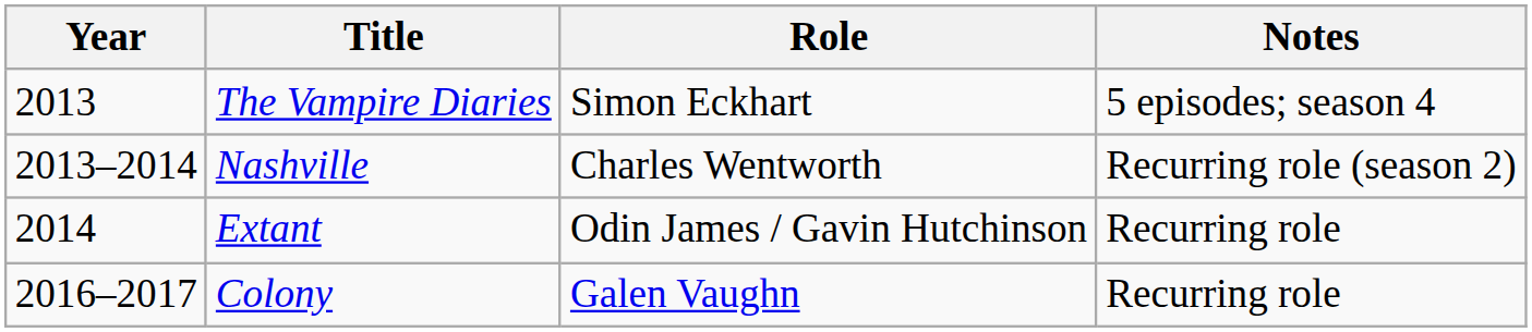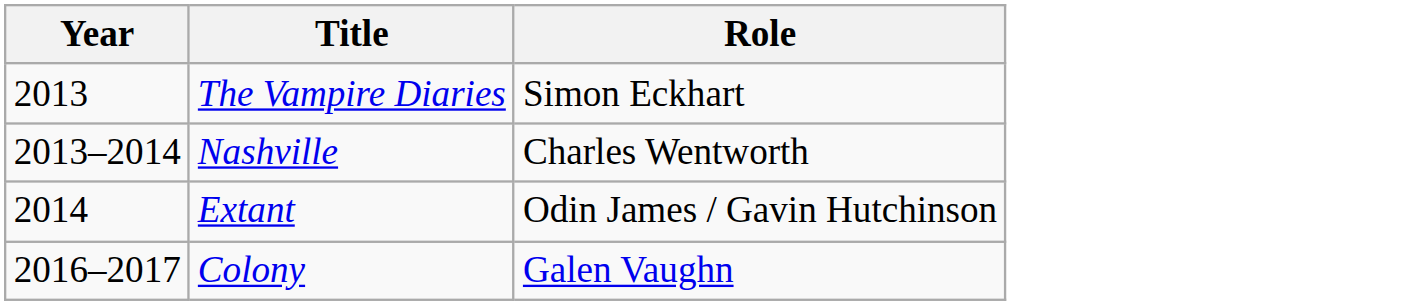- column: Notes | 5 episodes; season 4 | Recurring role (season 2) | Recurring role | Recurring role
